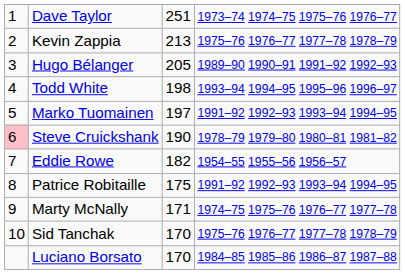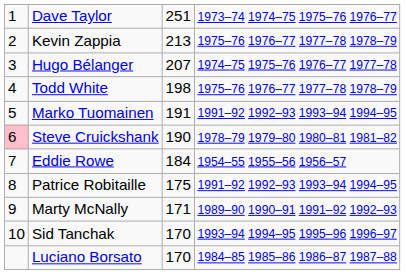Hugo Bélanger | column 3: 205 -> 207
Hugo Bélanger | column 4: 1989–90 1990–91 1991–92 1992–93 -> 1974–75 1975–76 1976–77 1977–78
Todd White | column 4: 1993–94 1994–95 1995–96 1996–97 -> 1975–76 1976–77 1977–78 1978–79
Marko Tuomainen | column 3: 197 -> 191
Eddie Rowe | column 3: 182 -> 184
Marty McNally | column 4: 1974–75 1975–76 1976–77 1977–78 -> 1989–90 1990–91 1991–92 1992–93
Sid Tanchak | column 4: 1975–76 1976–77 1977–78 1978–79 -> 1993–94 1994–95 1995–96 1996–97
